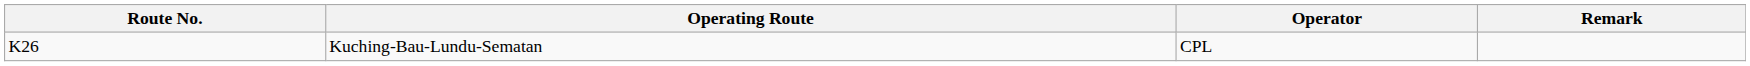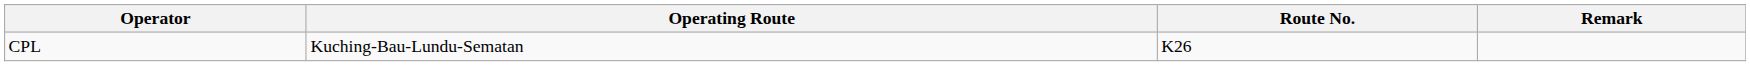columns swapped: Route No. <-> Operator
